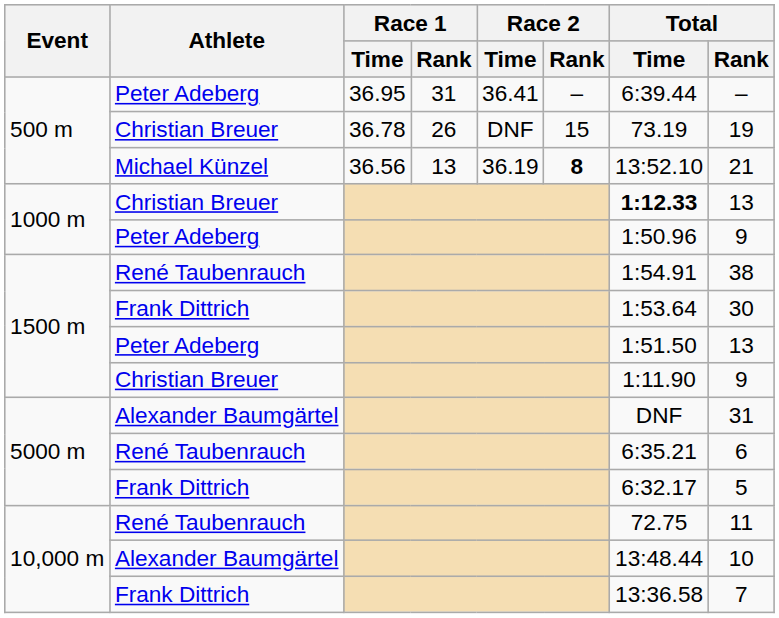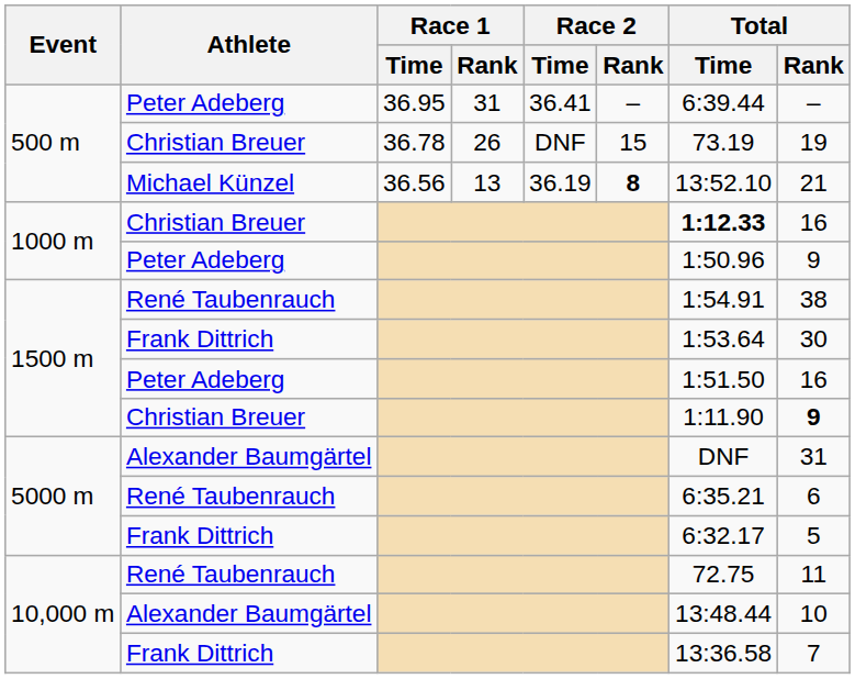1000 m / Christian Breuer | Total / Rank: 13 -> 16
1500 m / Peter Adeberg | Total / Rank: 13 -> 16
1500 m / Christian Breuer | Total / Rank: normal -> bold
